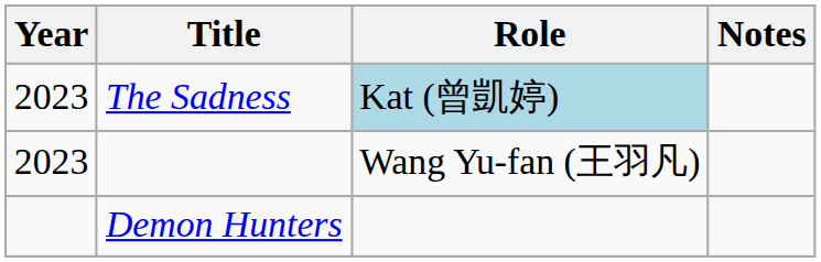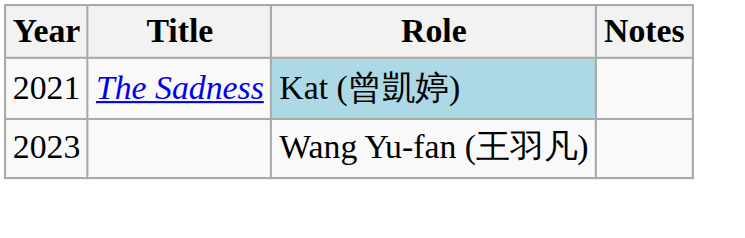The Sadness | Year: 2023 -> 2021
- row: Demon Hunters
